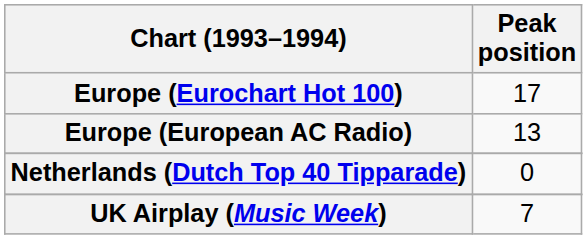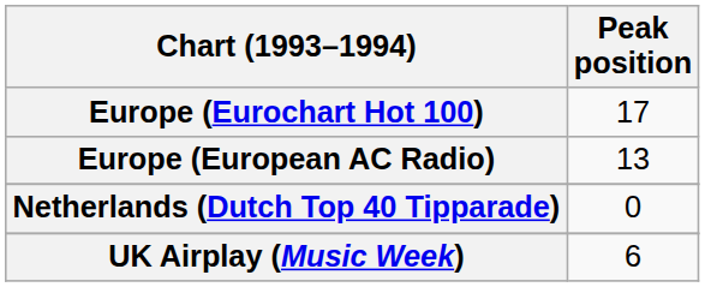UK Airplay (Music Week) | Peak position: 7 -> 6
